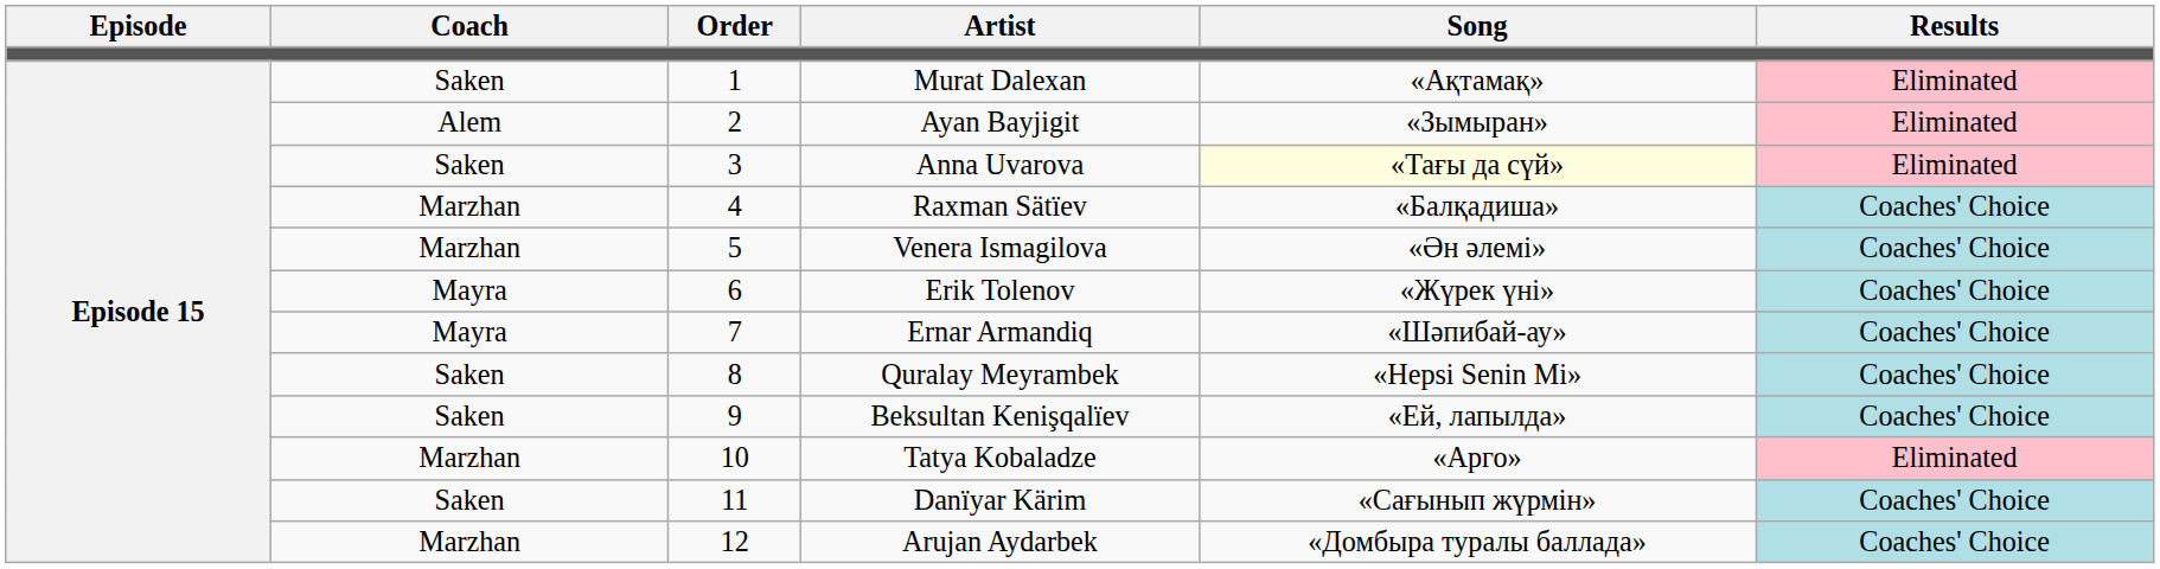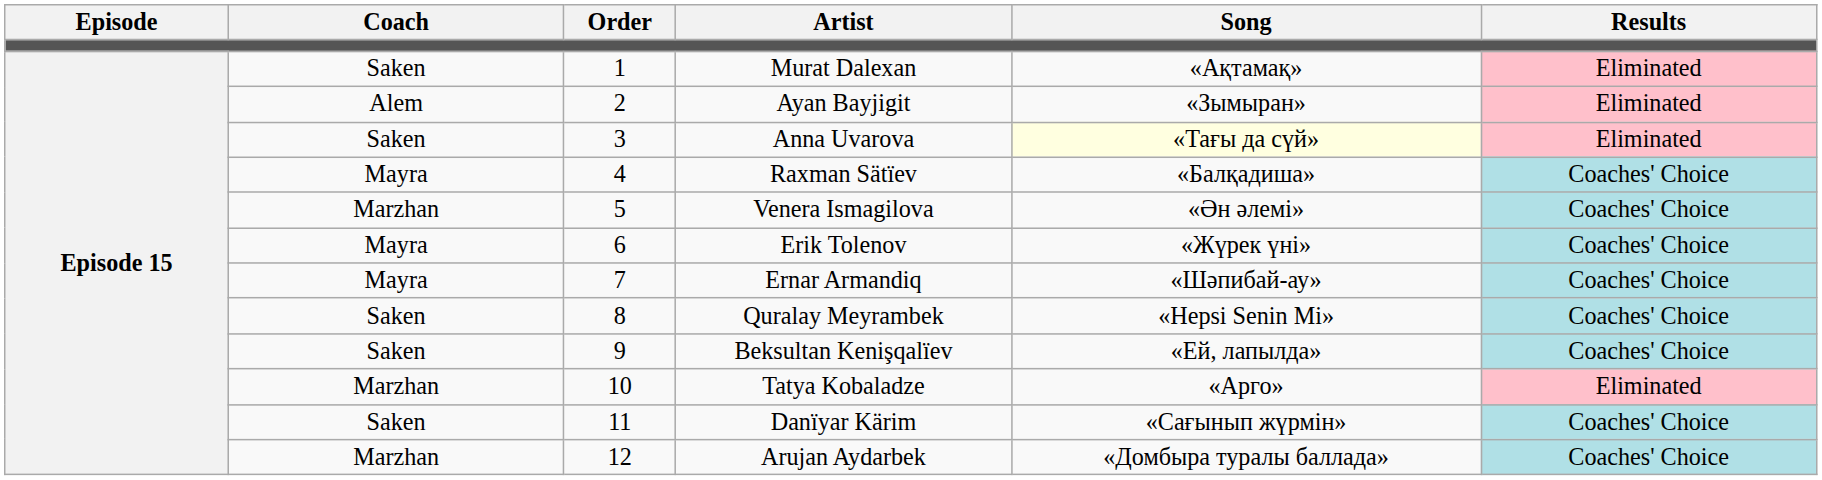Raxman Sätïev | Coach: Marzhan -> Mayra
